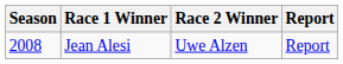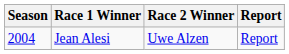Jean Alesi | Season: 2008 -> 2004
